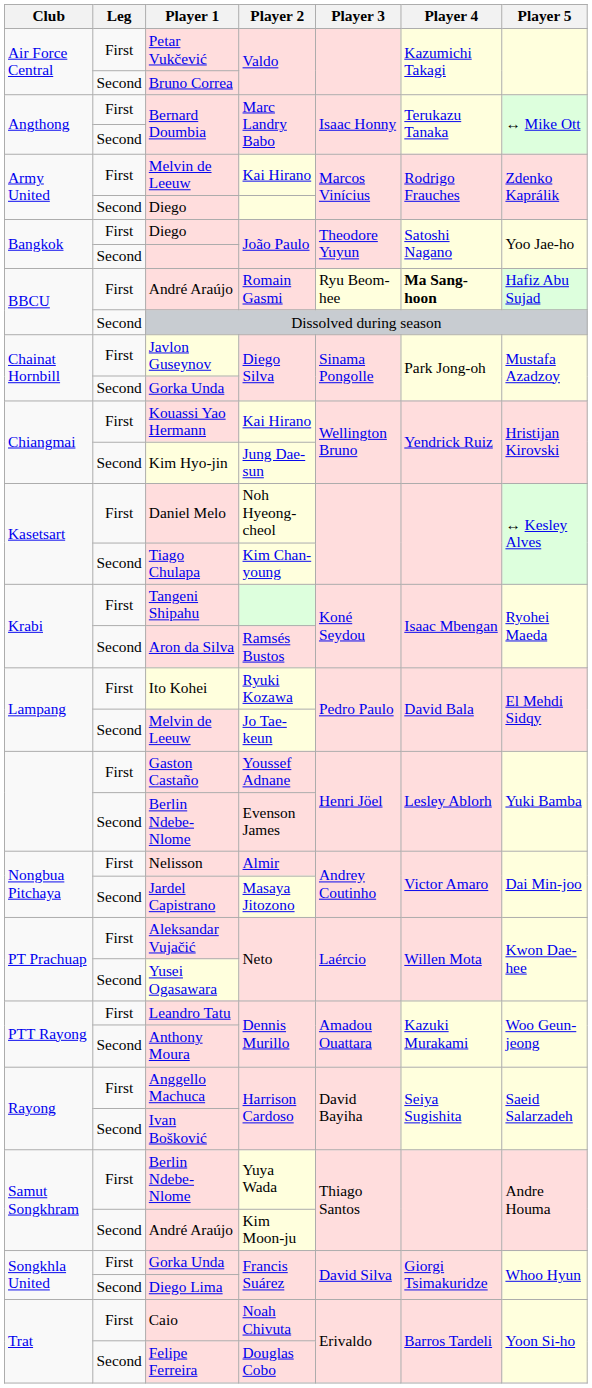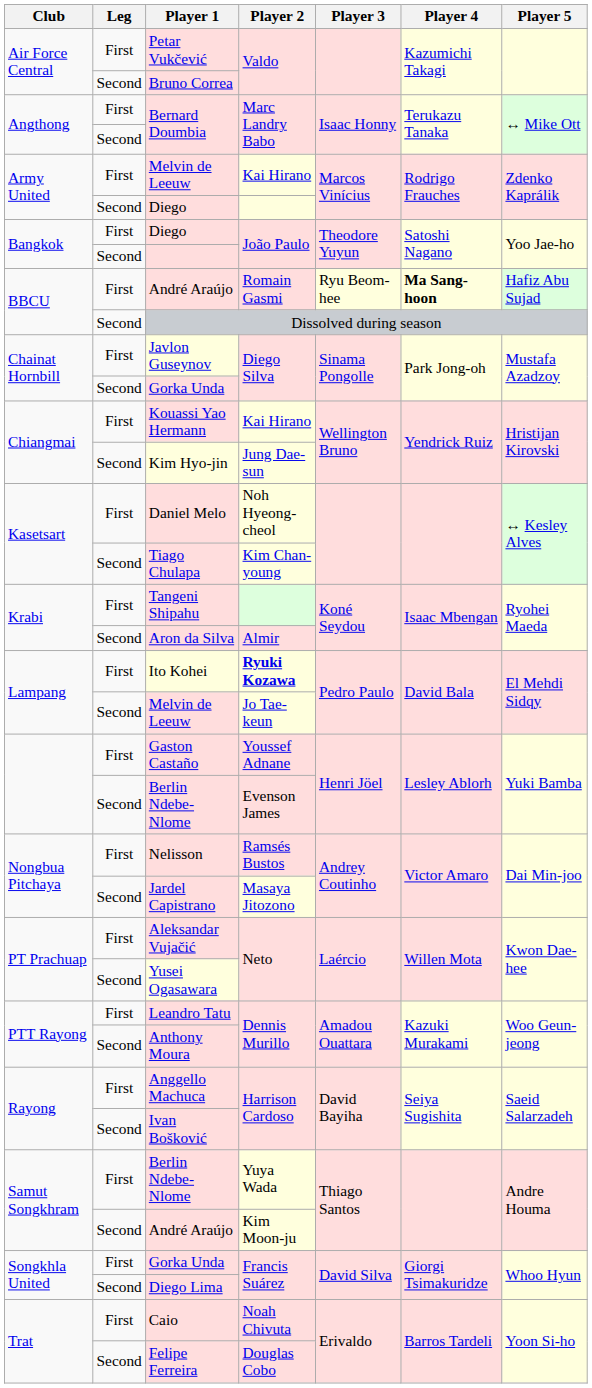Aron da Silva | Player 2: Ramsés Bustos -> Almir
Ito Kohei | Player 2: normal -> bold
Nelisson | Player 2: Almir -> Ramsés Bustos
